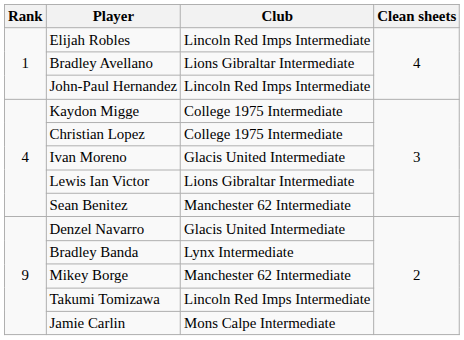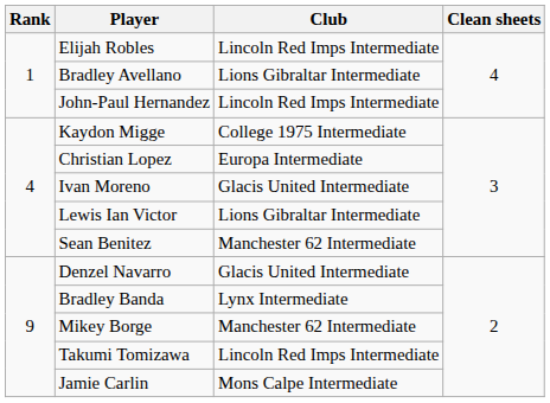Christian Lopez | Club: College 1975 Intermediate -> Europa Intermediate
